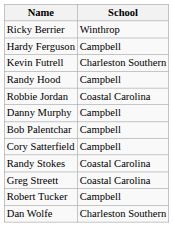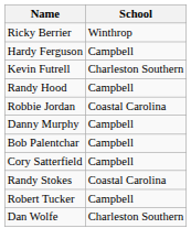- row: Greg Streett | Coastal Carolina
